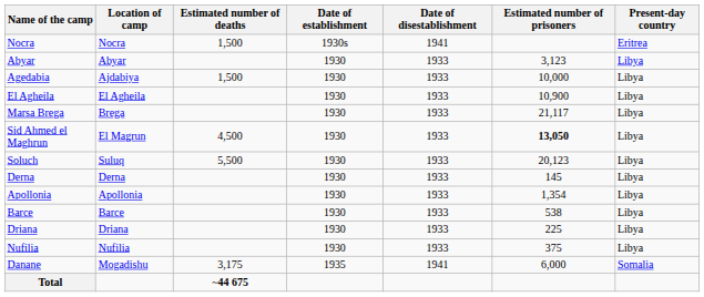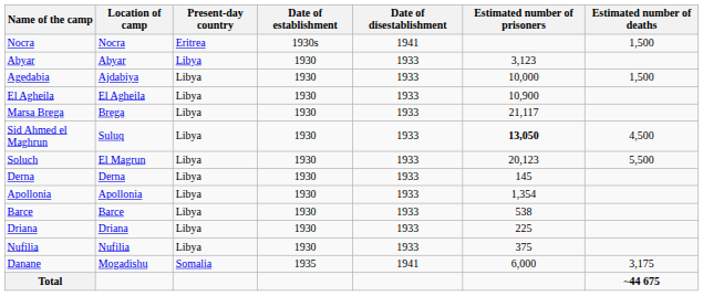columns swapped: Present-day country <-> Estimated number of deaths
Sid Ahmed el Maghrun | Location of camp: El Magrun -> Suluq
Soluch | Location of camp: Suluq -> El Magrun
